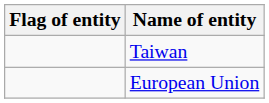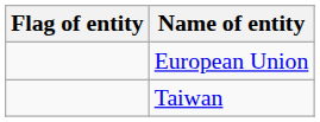rows swapped: Taiwan <-> European Union
